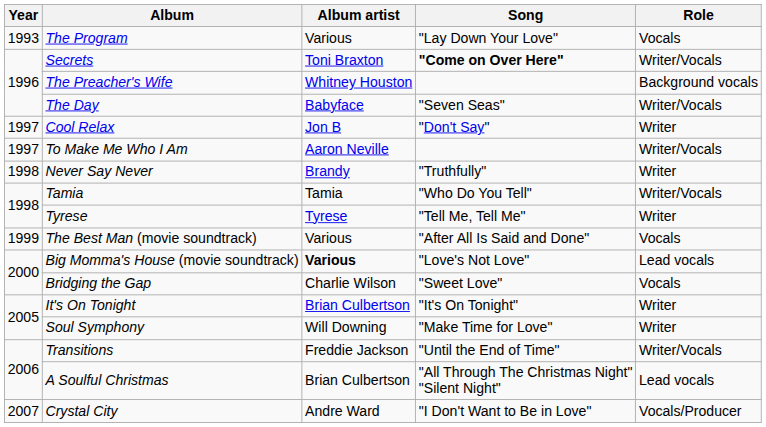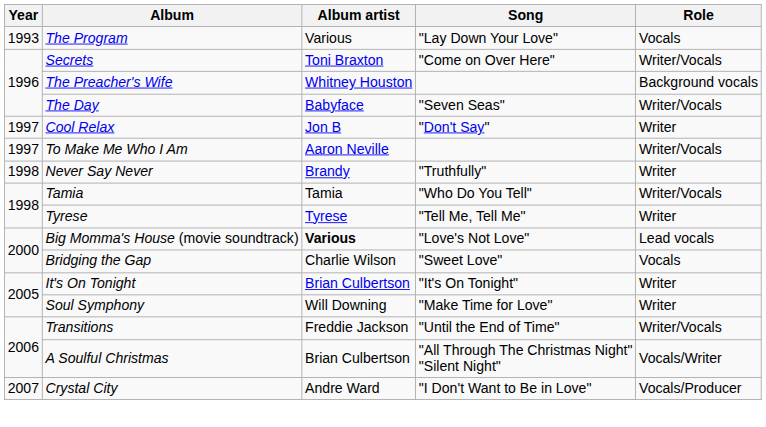Secrets | Song: bold -> normal
- row: 1999 | The Best Man (movie soundtrack) | Various | "After All Is Said and Done" | Vocals
A Soulful Christmas | Role: Lead vocals -> Vocals/Writer
